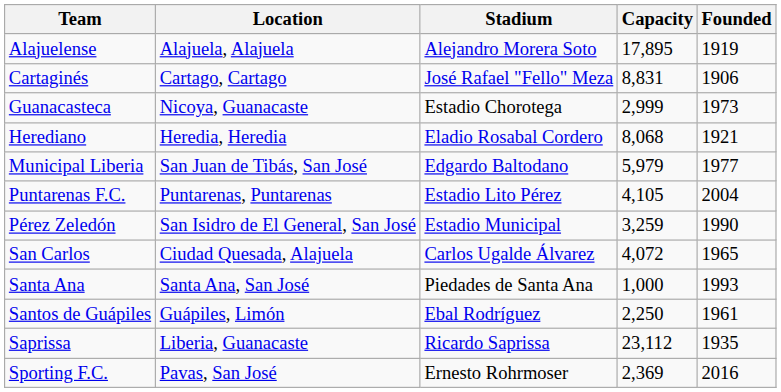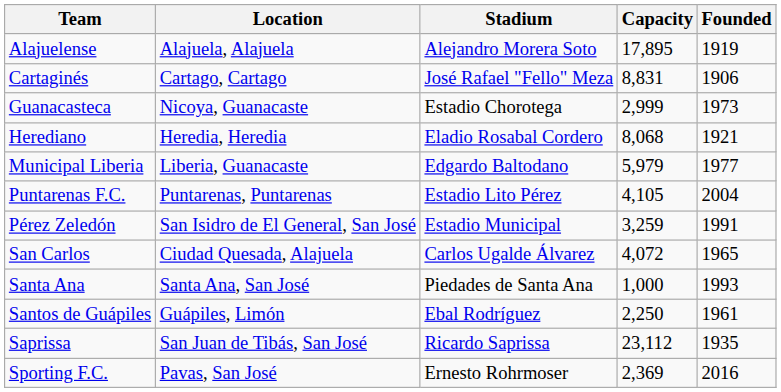Municipal Liberia | Location: San Juan de Tibás, San José -> Liberia, Guanacaste
Pérez Zeledón | Founded: 1990 -> 1991
Saprissa | Location: Liberia, Guanacaste -> San Juan de Tibás, San José
